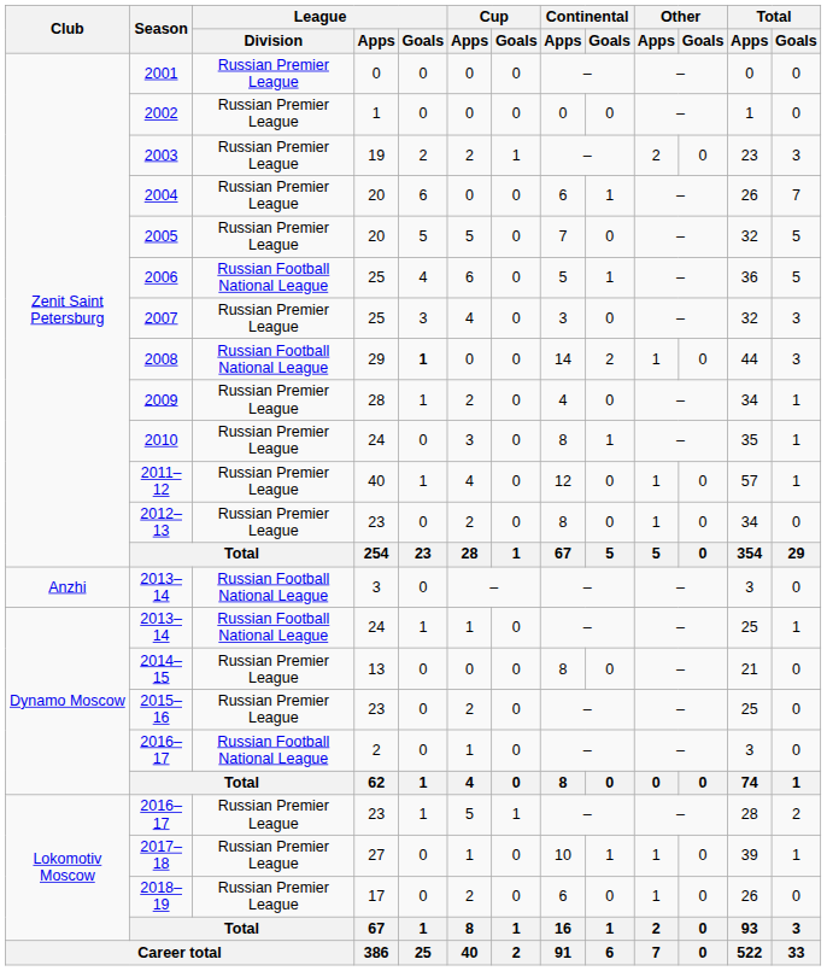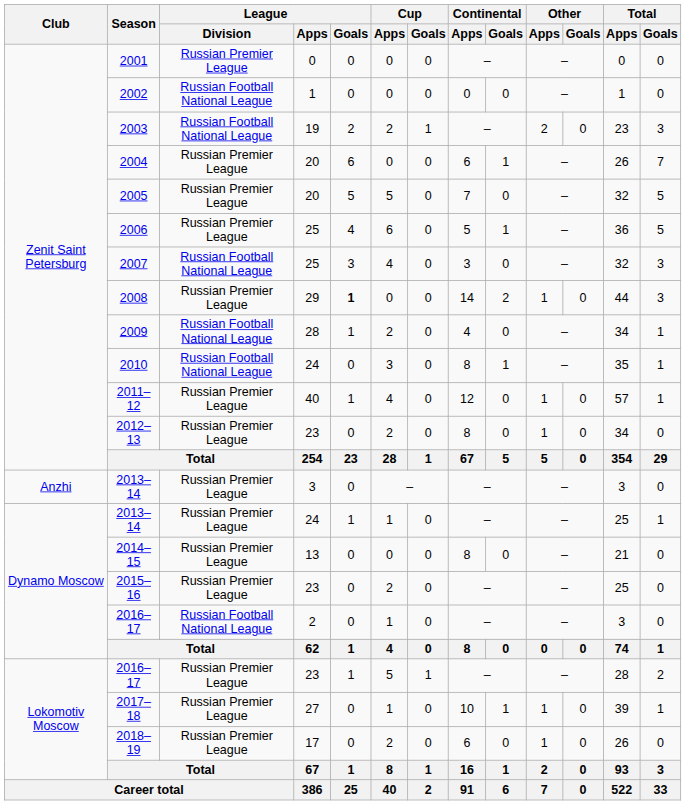2002 | League / Division: Russian Premier League -> Russian Football National League
2003 | League / Division: Russian Premier League -> Russian Football National League
2006 | League / Division: Russian Football National League -> Russian Premier League
2007 | League / Division: Russian Premier League -> Russian Football National League
2008 | League / Division: Russian Football National League -> Russian Premier League
2009 | League / Division: Russian Premier League -> Russian Football National League
2010 | League / Division: Russian Premier League -> Russian Football National League
2013–14 / 3 | League / Division: Russian Football National League -> Russian Premier League
2013–14 / 24 | League / Division: Russian Football National League -> Russian Premier League
